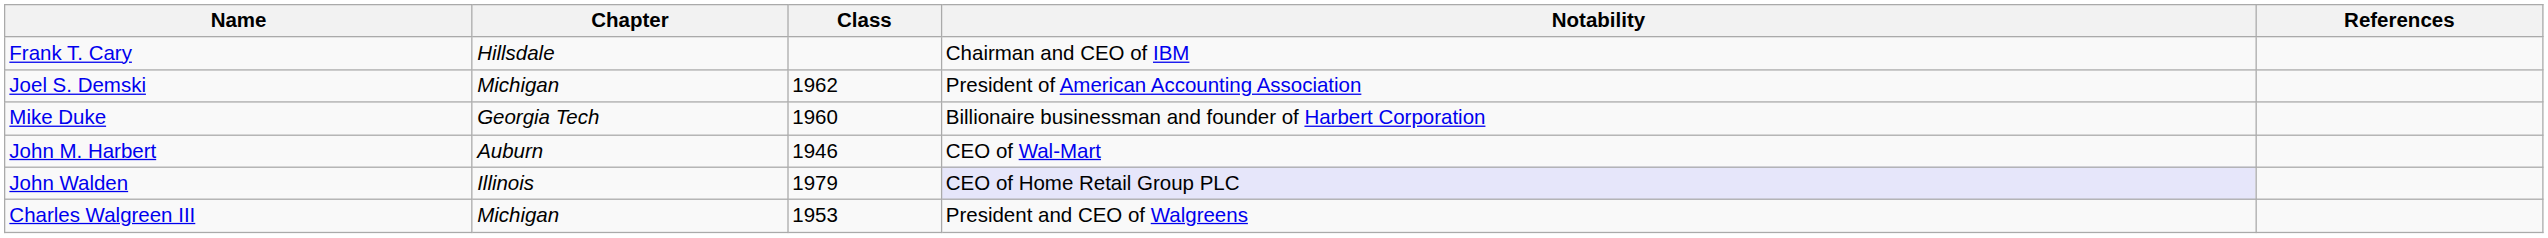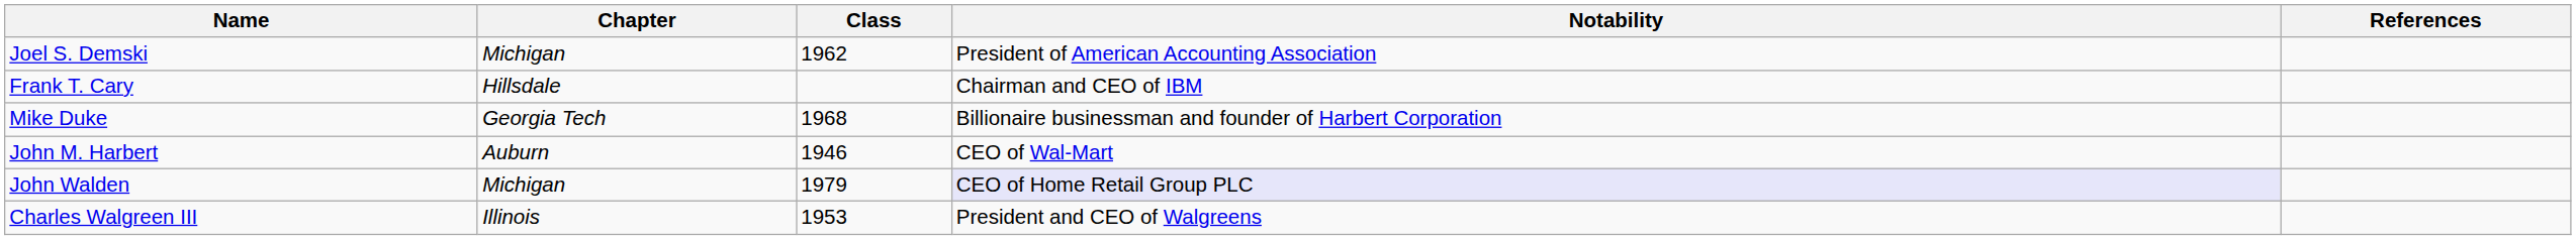rows swapped: Frank T. Cary <-> Joel S. Demski
Mike Duke | Class: 1960 -> 1968
John Walden | Chapter: Illinois -> Michigan
Charles Walgreen III | Chapter: Michigan -> Illinois
